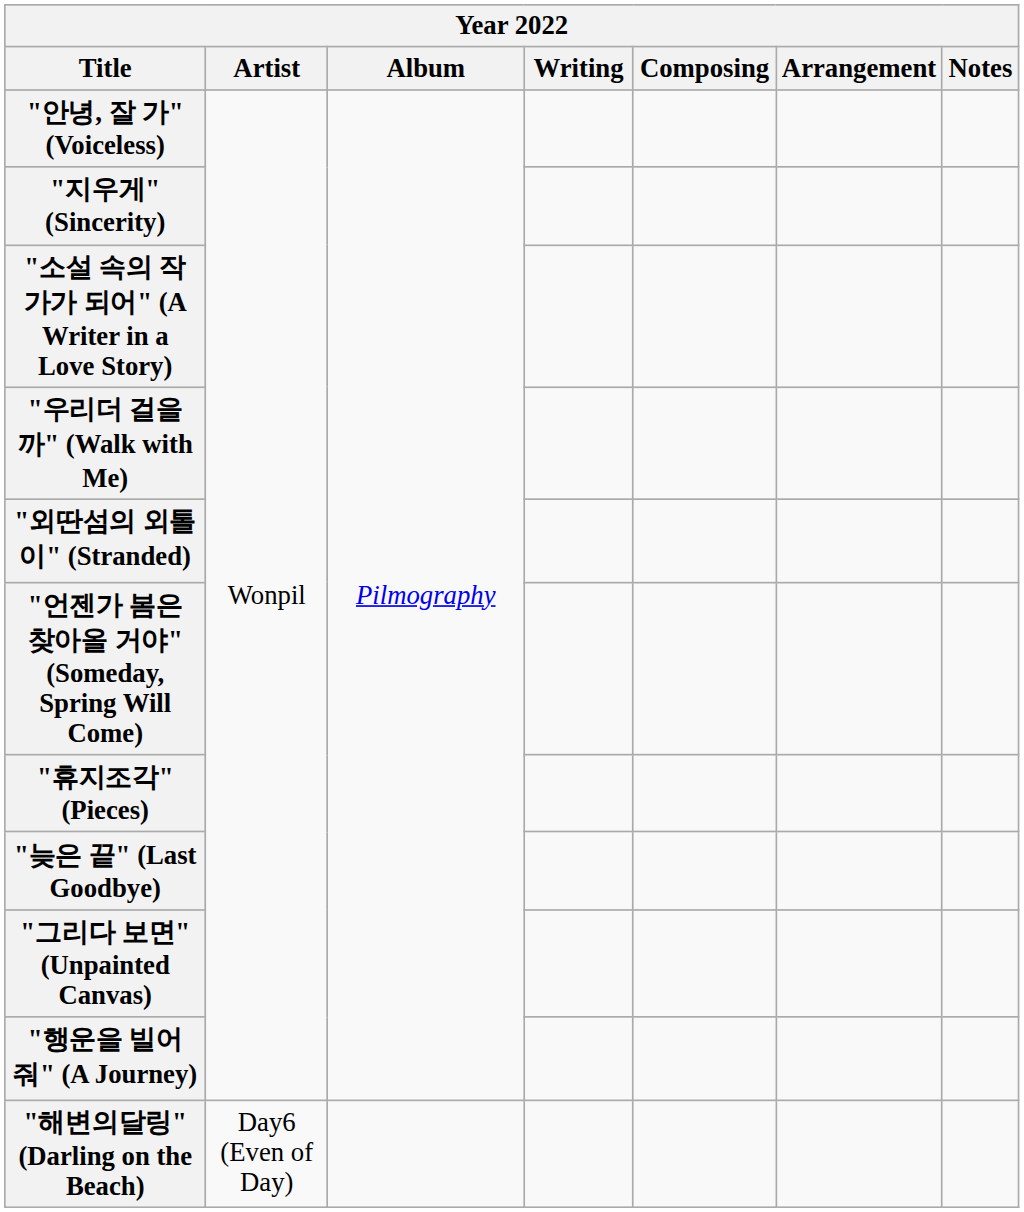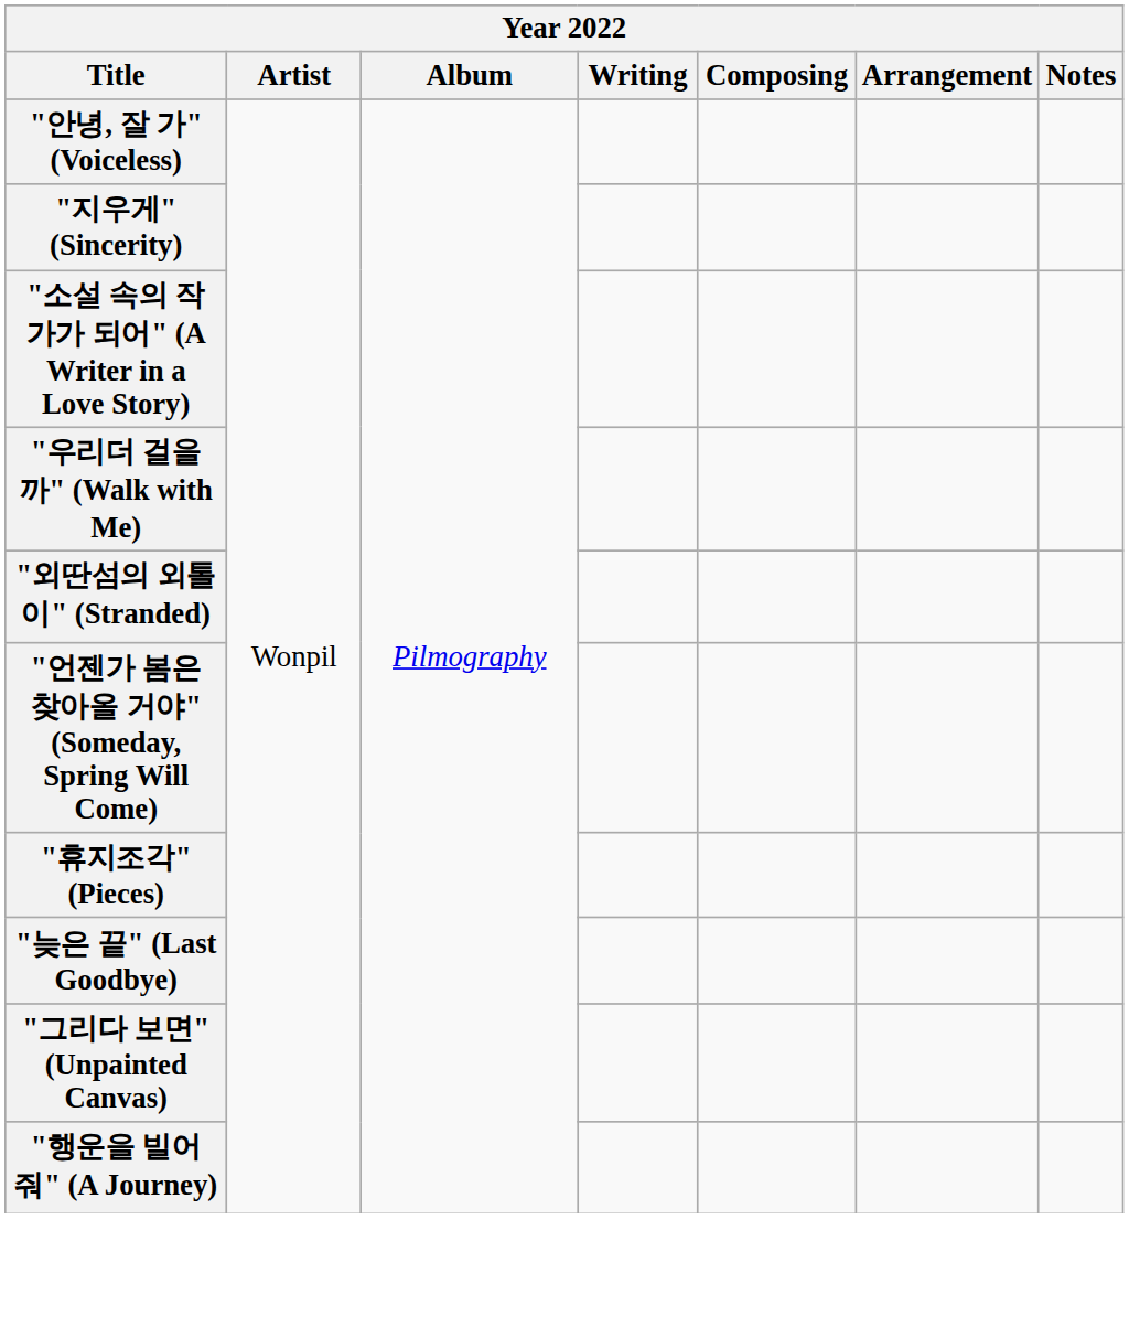- row: "해변의달링" (Darling on the Beach) | Day6 (Even of Day)
